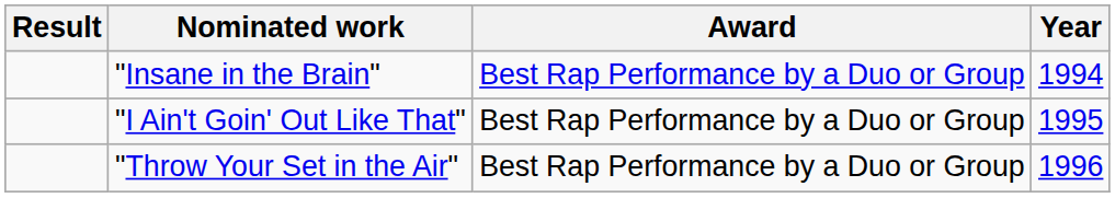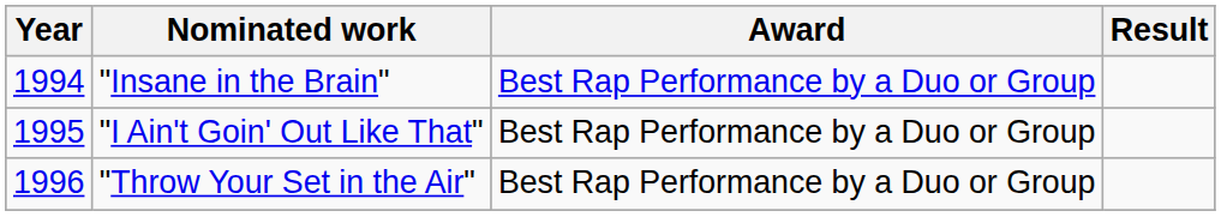columns swapped: Year <-> Result
